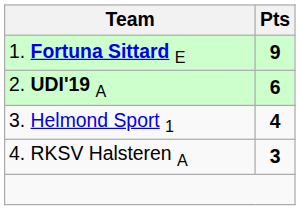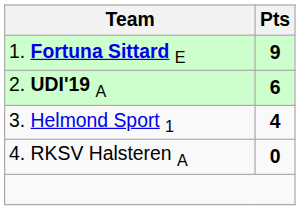4. RKSV Halsteren A | Pts: 3 -> 0
